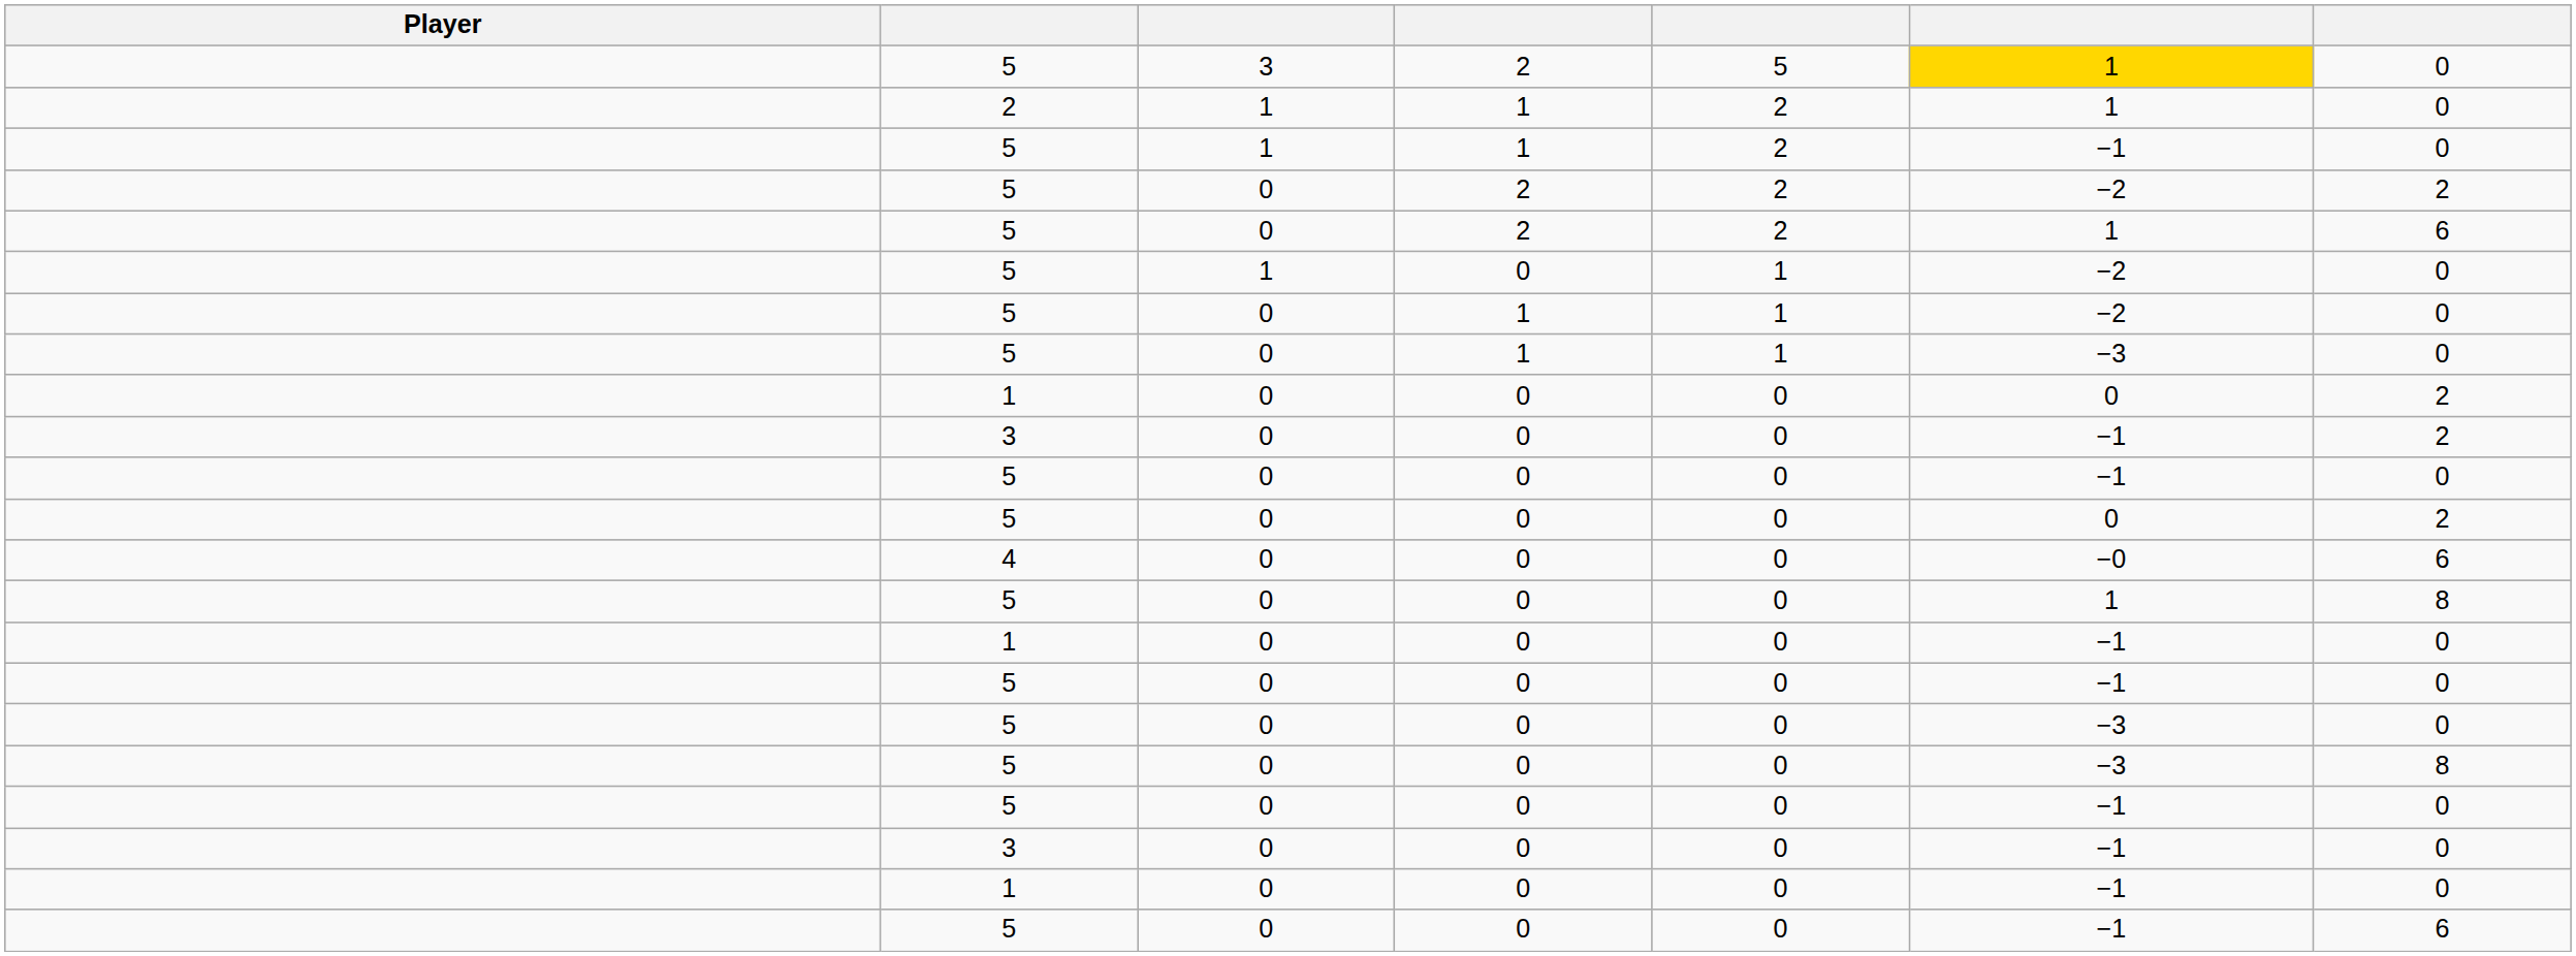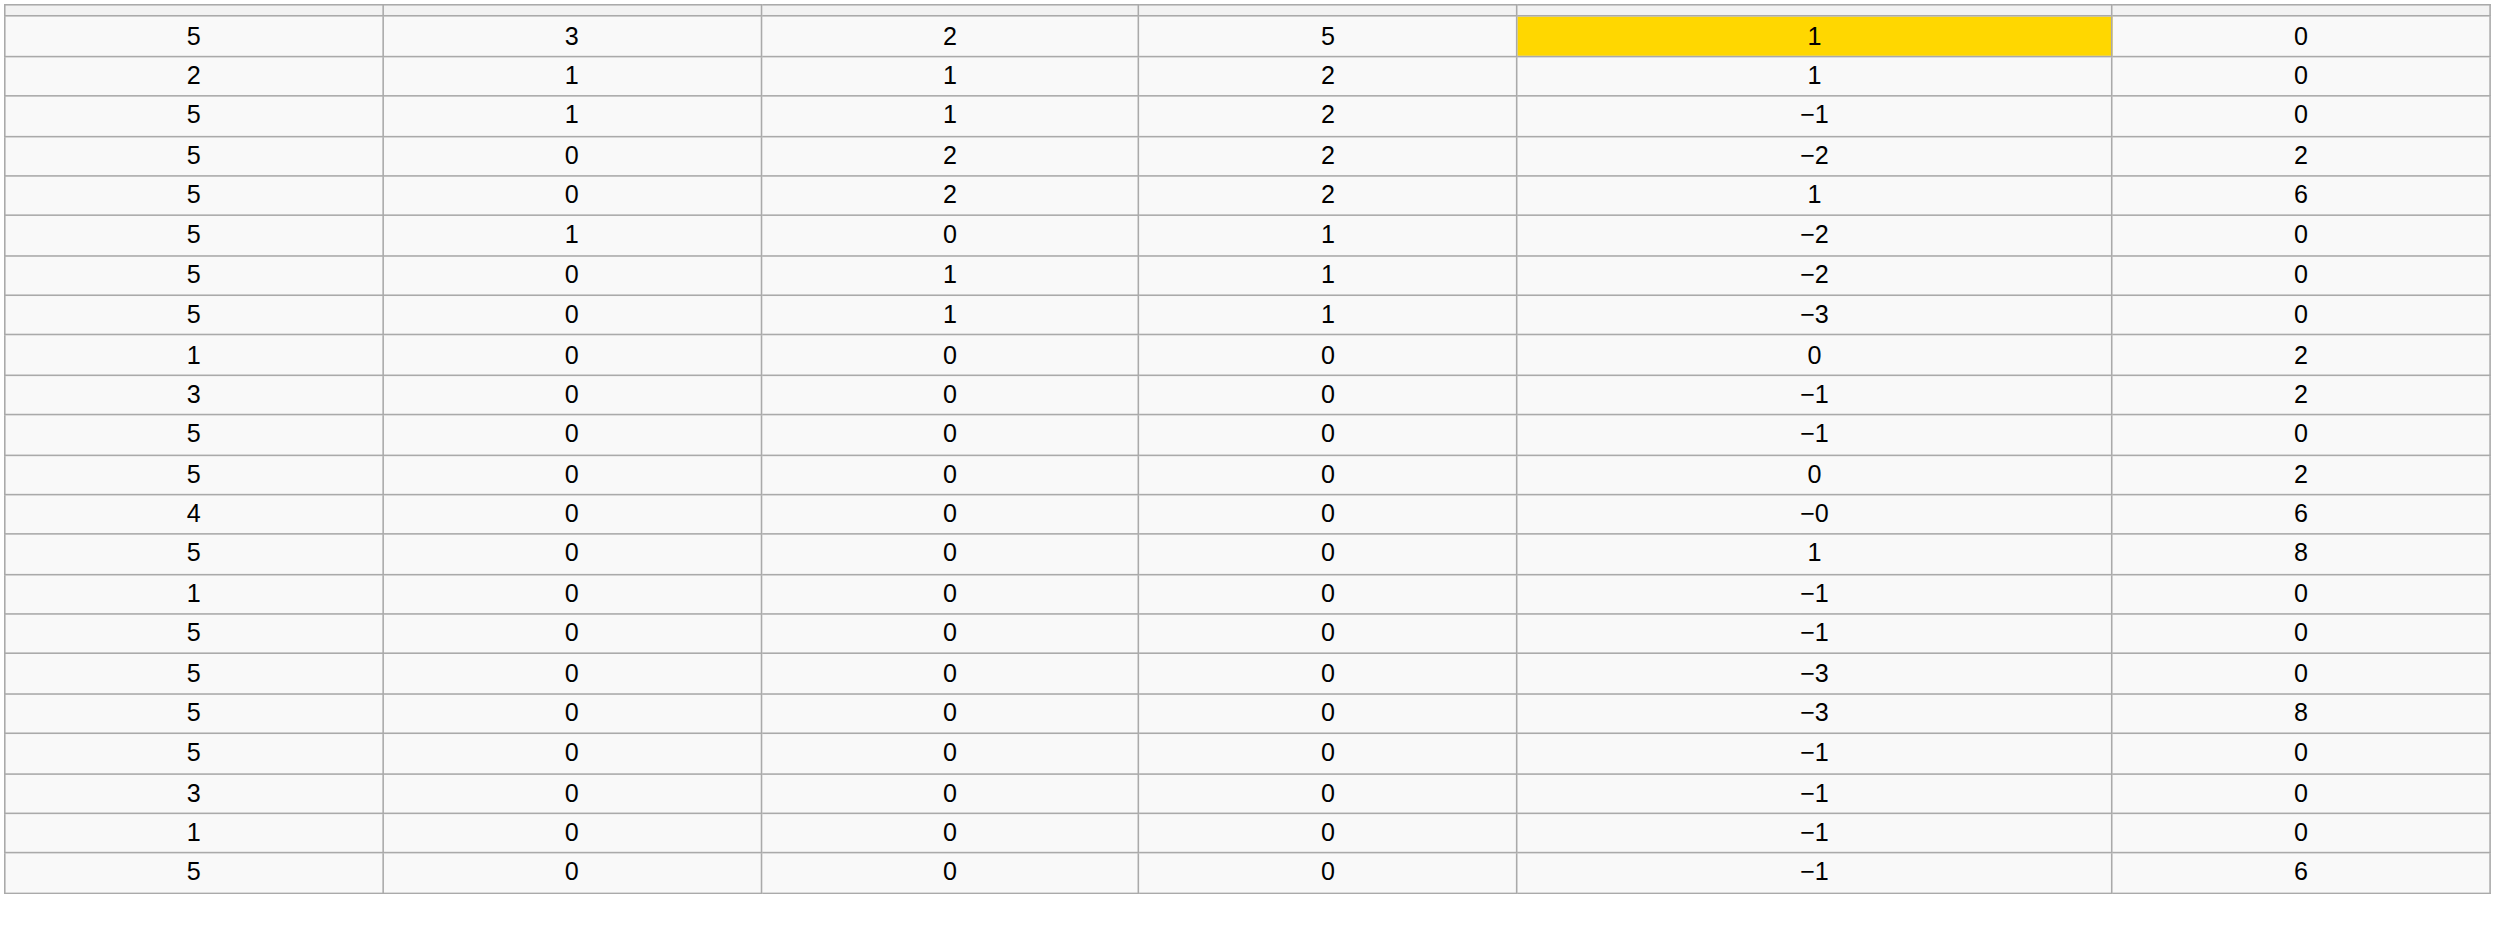- column: Player
